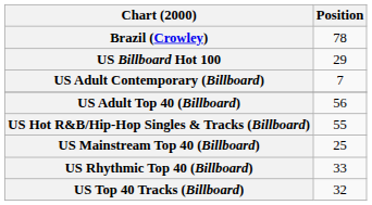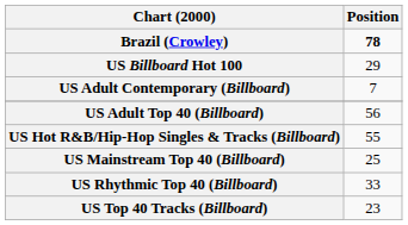Brazil (Crowley) | Position: normal -> bold
US Top 40 Tracks (Billboard) | Position: 32 -> 23
